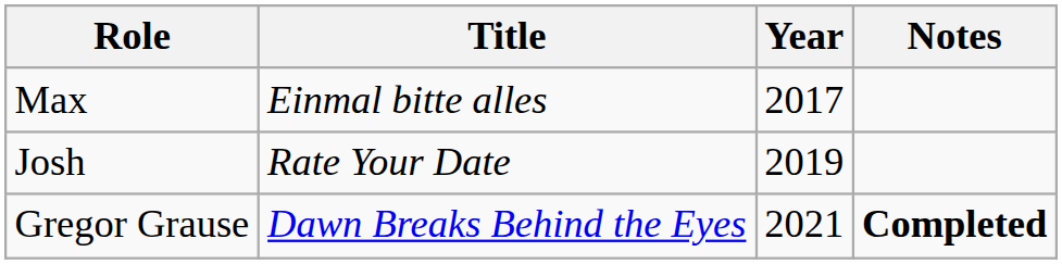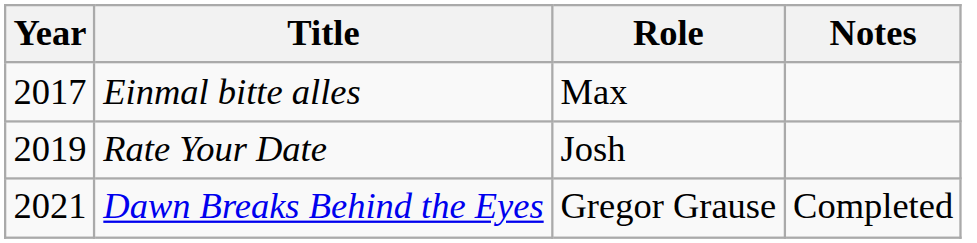columns swapped: Year <-> Role
Dawn Breaks Behind the Eyes | Notes: bold -> normal
